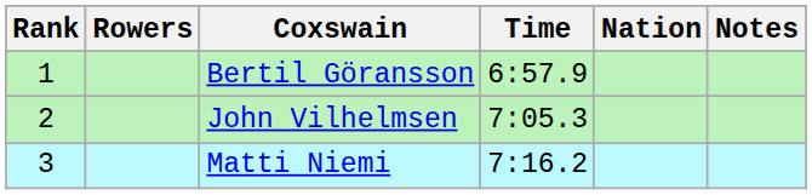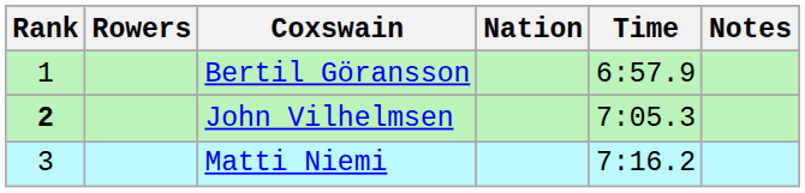columns swapped: Nation <-> Time
John Vilhelmsen | Rank: normal -> bold
